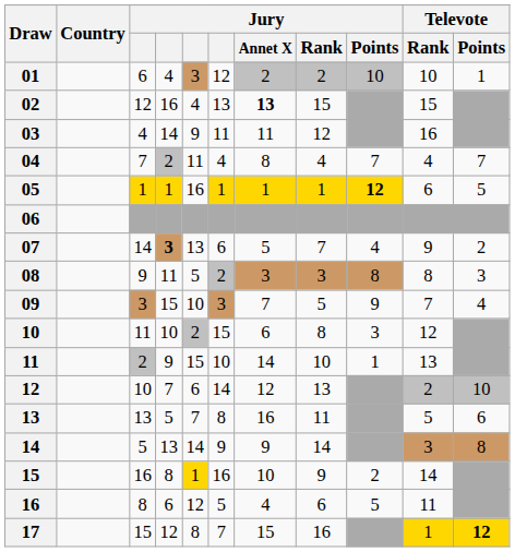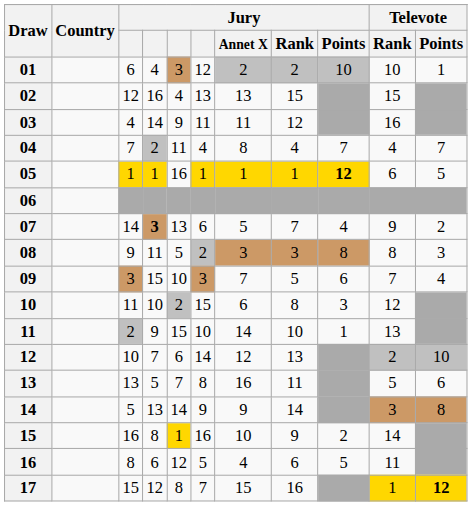02 | Jury / Annet X: bold -> normal
09 | Jury / Points: 9 -> 6
